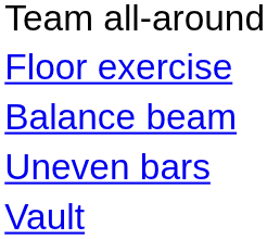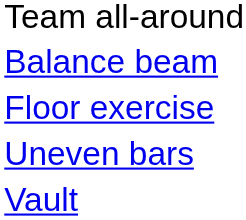rows swapped: Balance beam <-> Floor exercise
